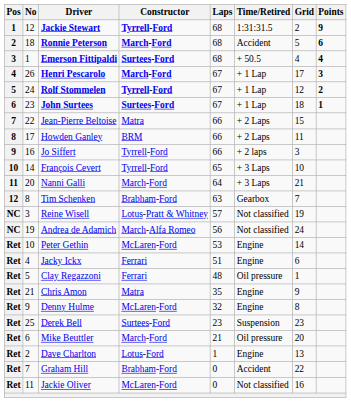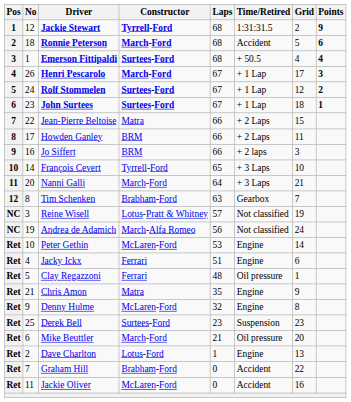Rolf Stommelen | Constructor: Tyrrell-Ford -> Surtees-Ford
Jo Siffert | Constructor: Tyrrell-Ford -> BRM
Jackie Oliver | Time/Retired: Not classified -> Accident
